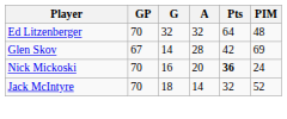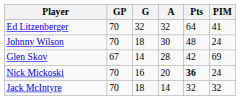Ed Litzenberger | PIM: 48 -> 41
+ row: Johnny Wilson | 70 | 18 | 30 | 48 | 24
Jack McIntyre | PIM: 52 -> 32
